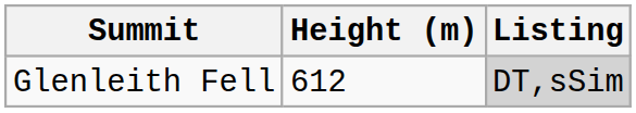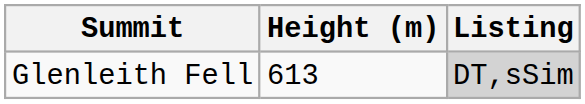Glenleith Fell | Height (m): 612 -> 613
